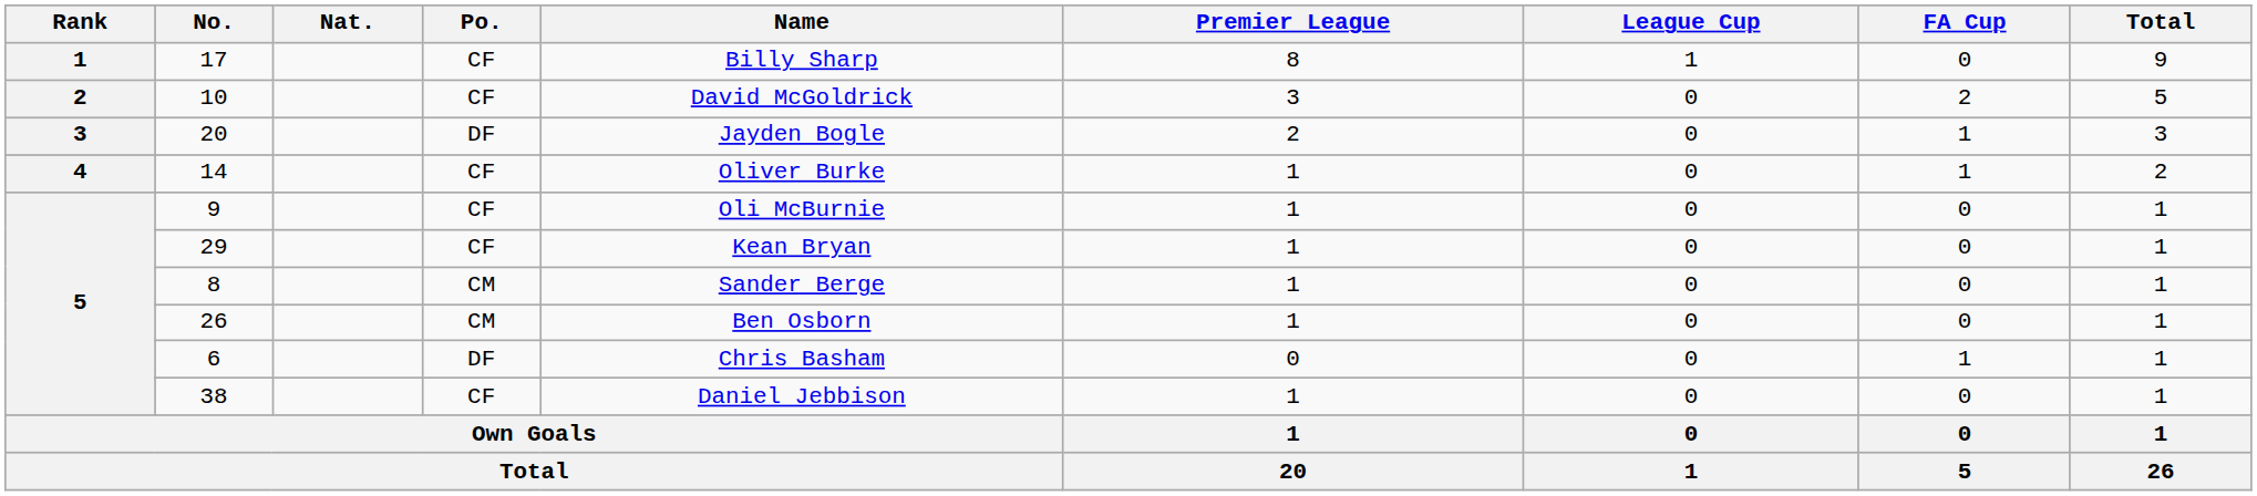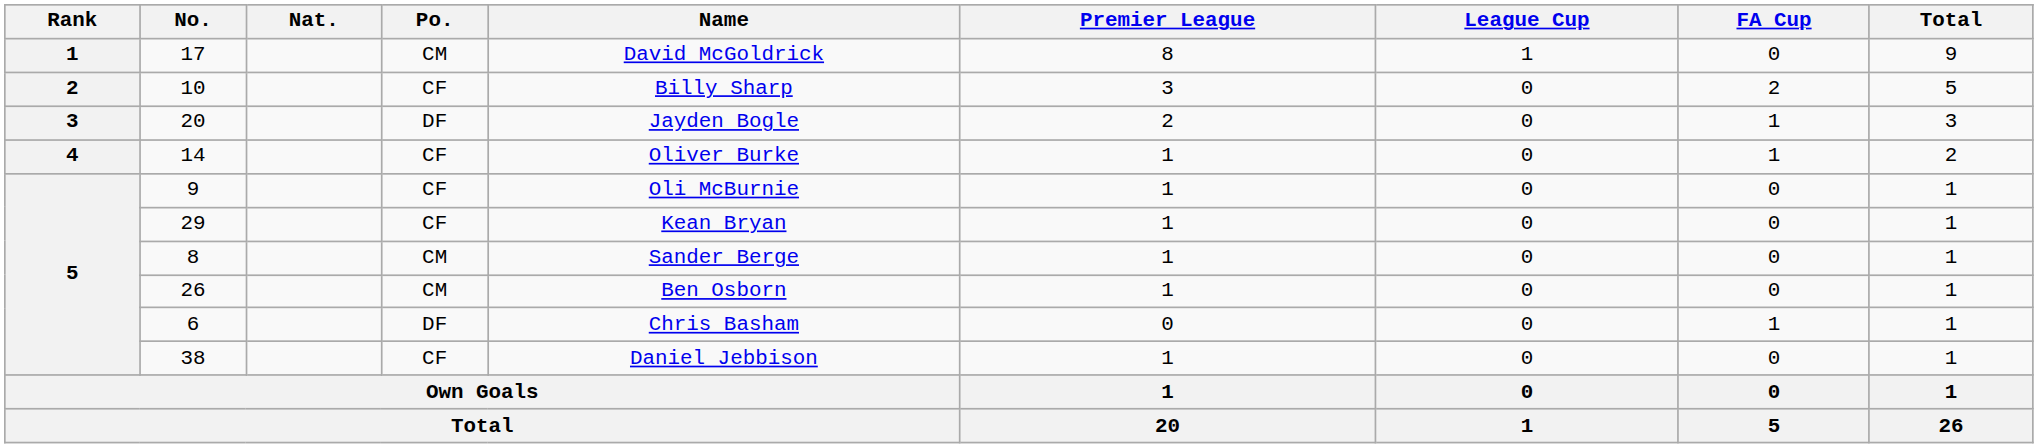17 | Po.: CF -> CM
17 | Name: Billy Sharp -> David McGoldrick
10 | Name: David McGoldrick -> Billy Sharp
